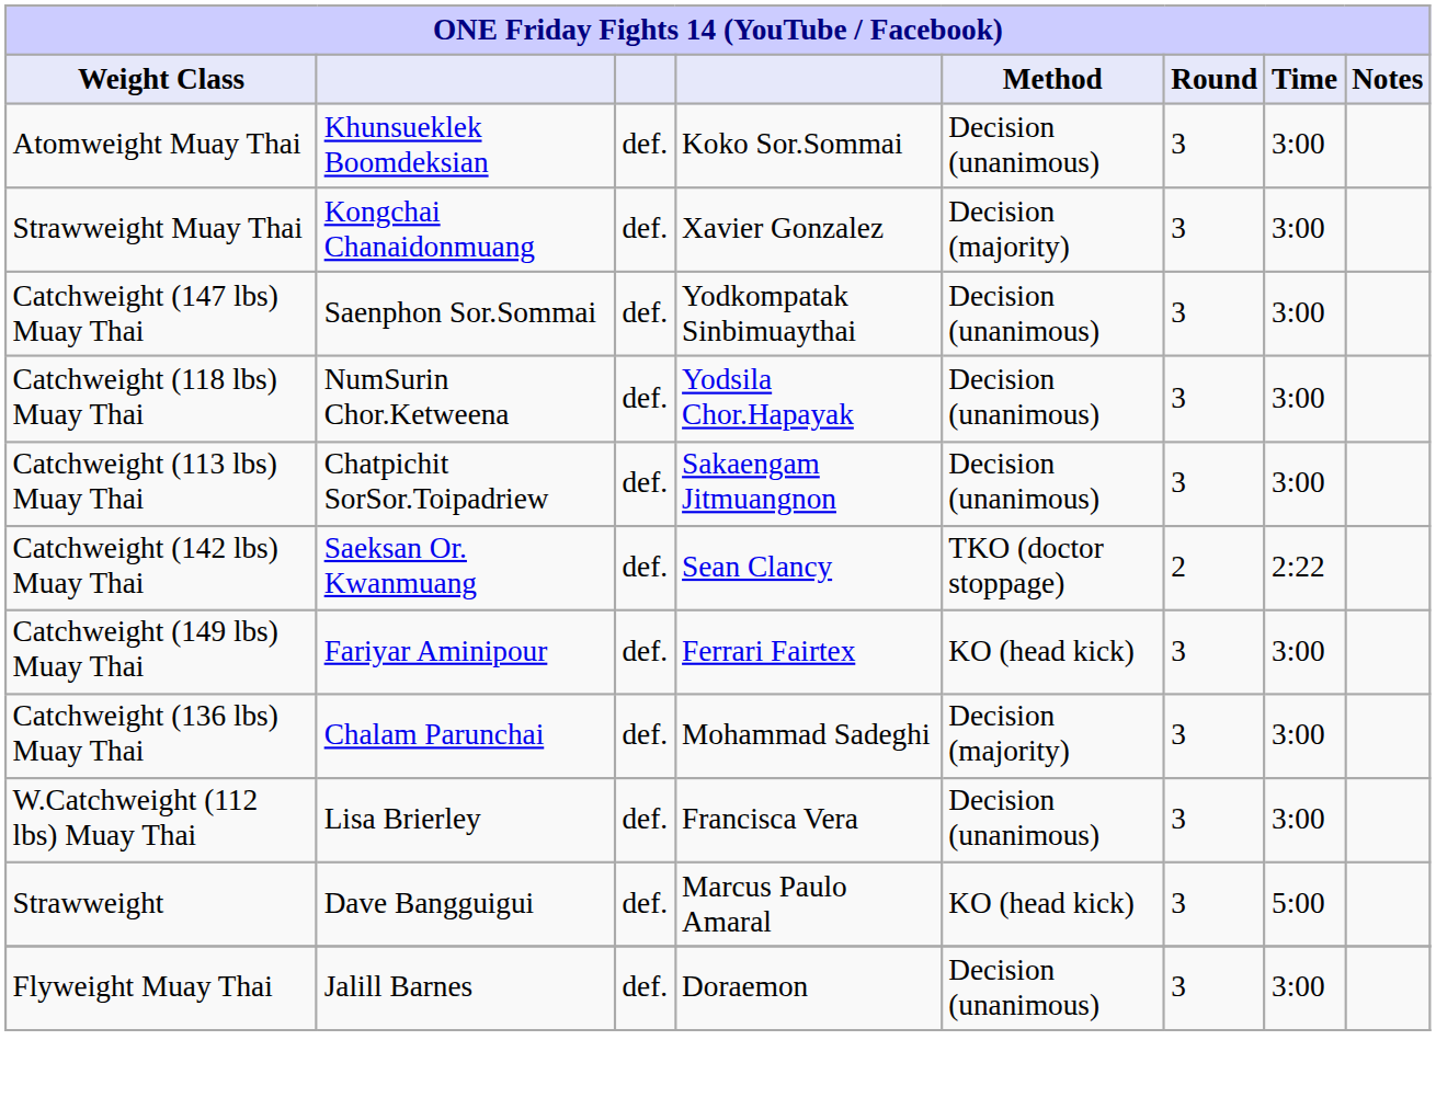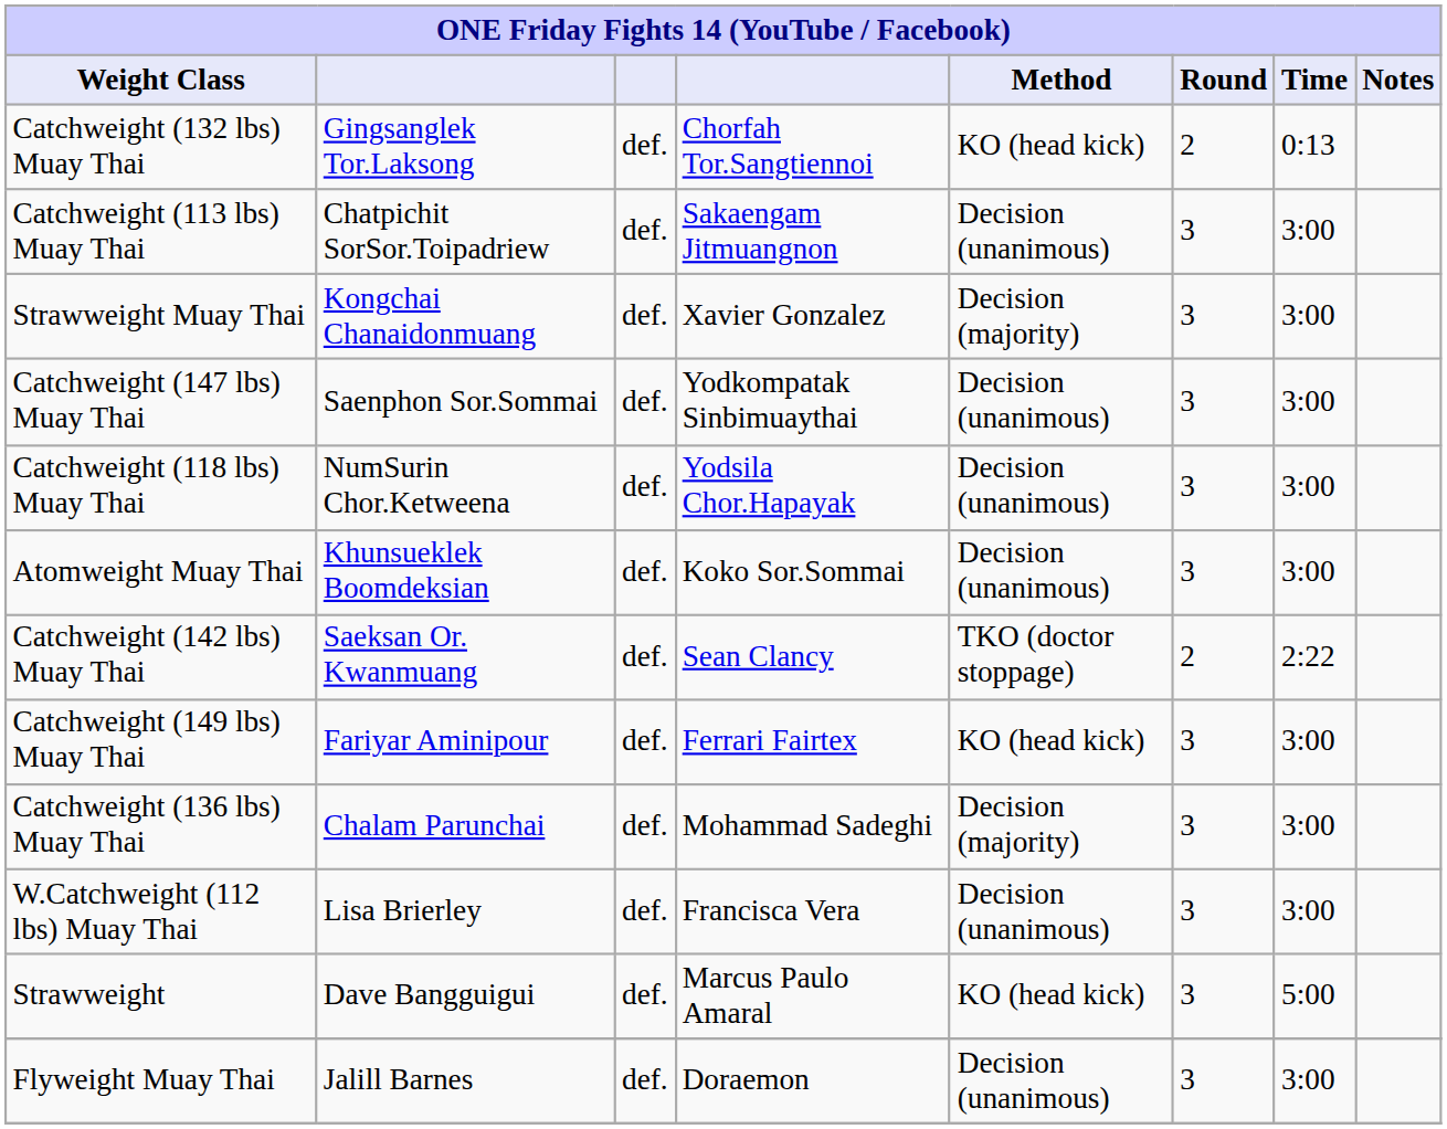+ row: Catchweight (132 lbs) Muay Thai | Gingsanglek Tor.Laksong | def. | Chorfah Tor.Sangtiennoi | KO (head kick) | 2 | 0:13
rows swapped: Atomweight Muay Thai <-> Catchweight (113 lbs) Muay Thai
